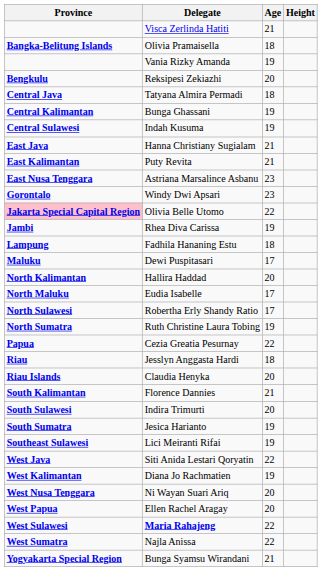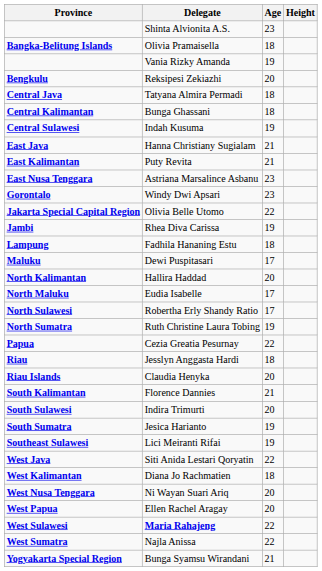+ row: Shinta Alvionita A.S. | 23
- row: Visca Zerlinda Hatiti | 21
Bunga Ghassani | Age: 19 -> 18
Olivia Belle Utomo | Province: pink background -> no background
Diana Jo Rachmatien | Age: 19 -> 18
